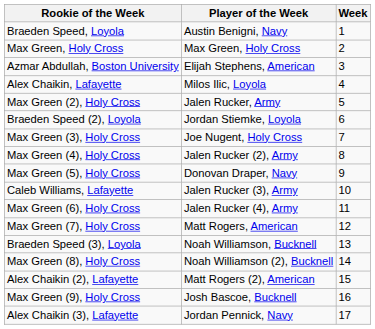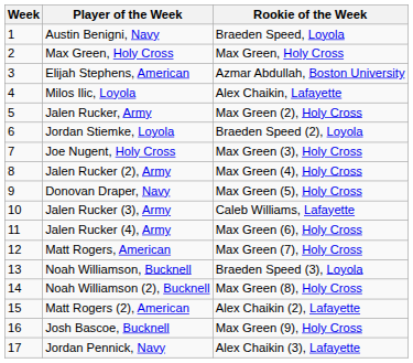columns swapped: Week <-> Rookie of the Week
